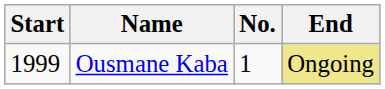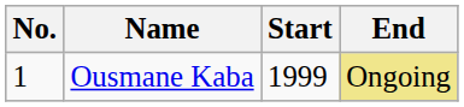columns swapped: No. <-> Start
